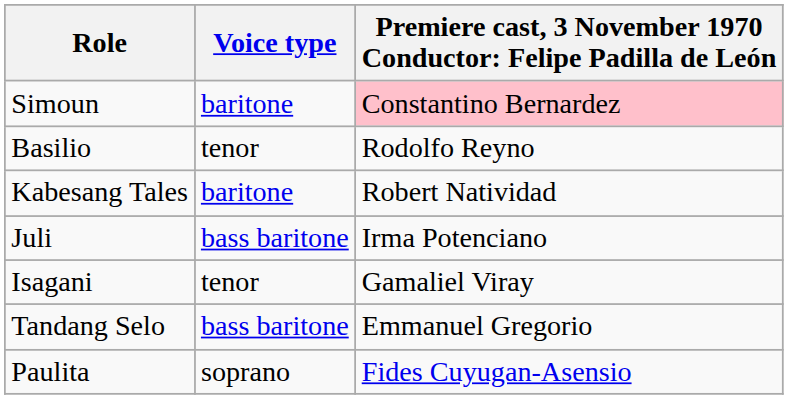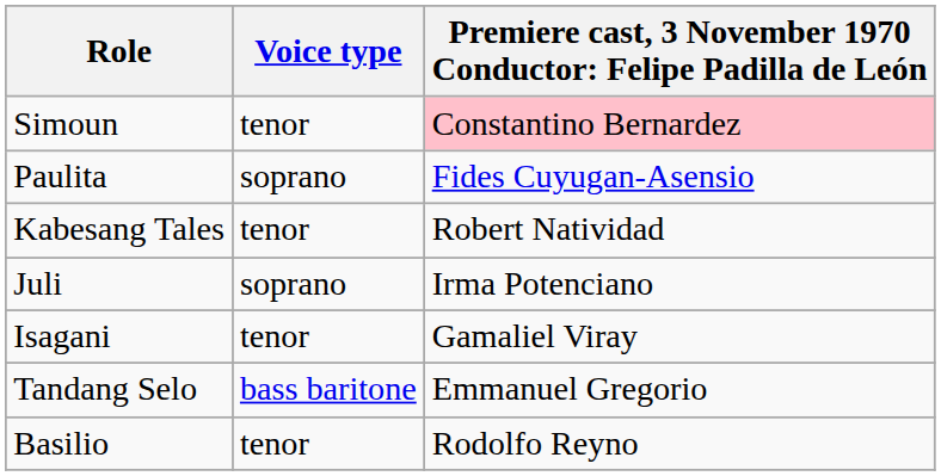Simoun | Voice type: baritone -> tenor
rows swapped: Basilio <-> Paulita
Kabesang Tales | Voice type: baritone -> tenor
Juli | Voice type: bass baritone -> soprano
